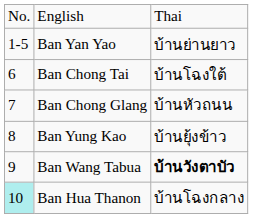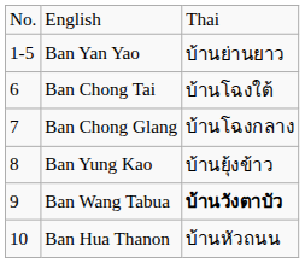Ban Chong Glang | column 3: บ้านหัวถนน -> บ้านโฉงกลาง
Ban Hua Thanon | column 1: paleturquoise background -> no background
Ban Hua Thanon | column 3: บ้านโฉงกลาง -> บ้านหัวถนน
